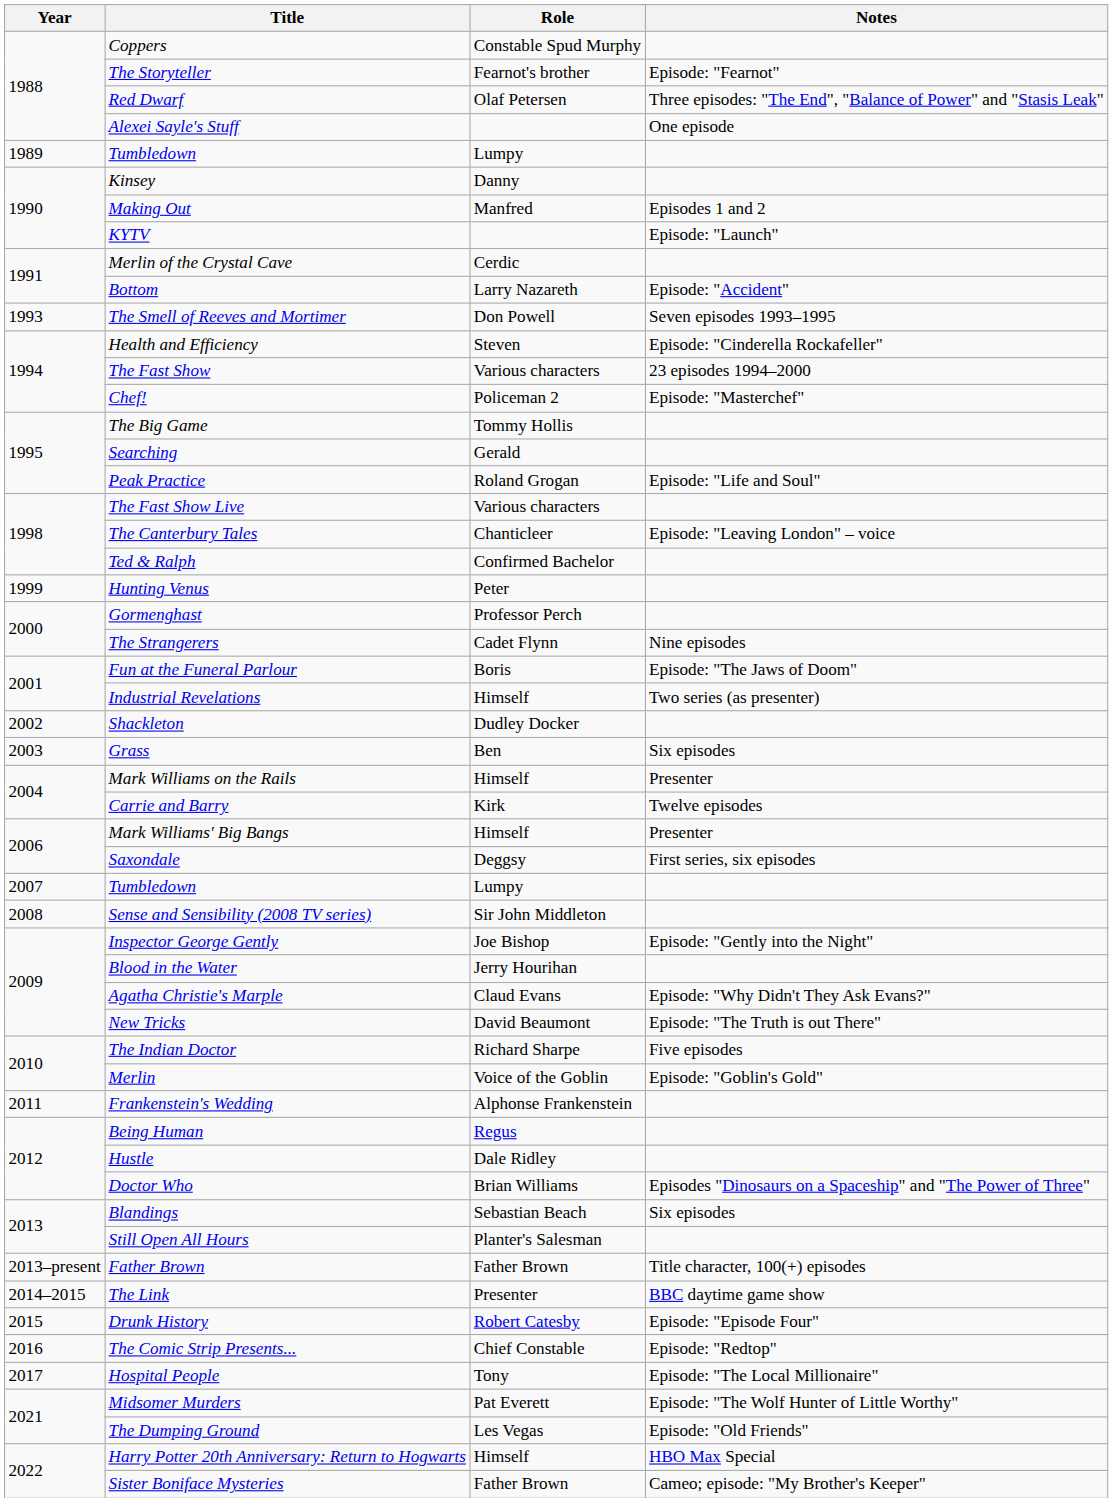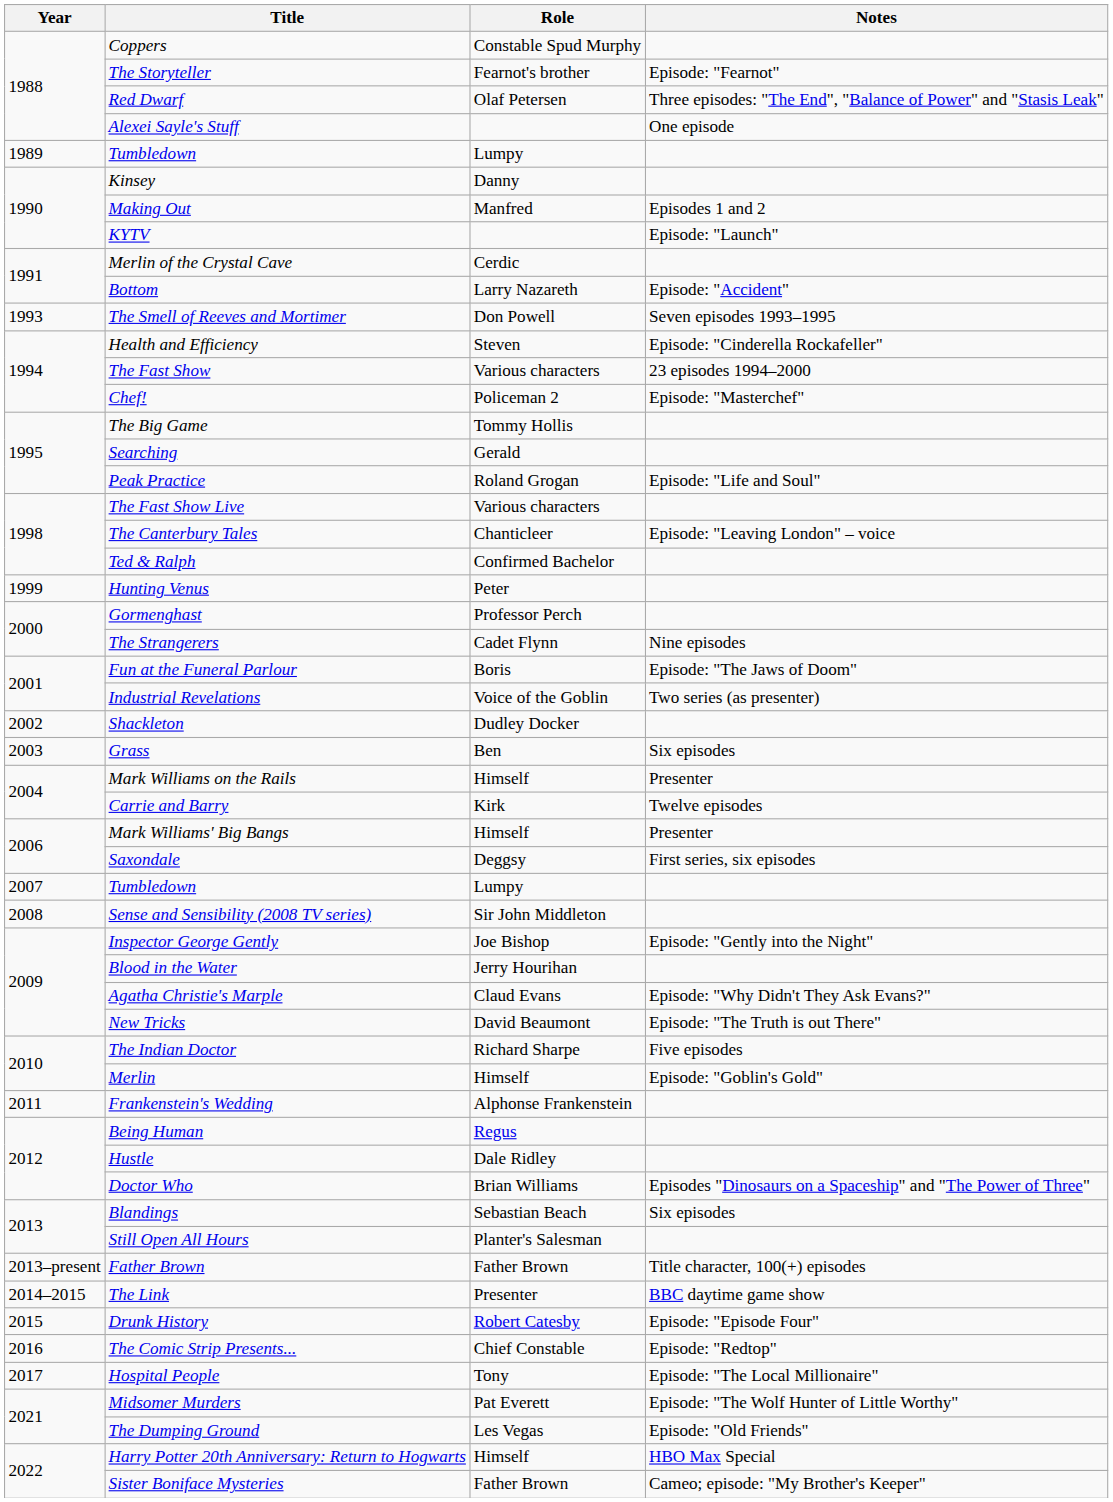Industrial Revelations | Role: Himself -> Voice of the Goblin
Merlin | Role: Voice of the Goblin -> Himself
